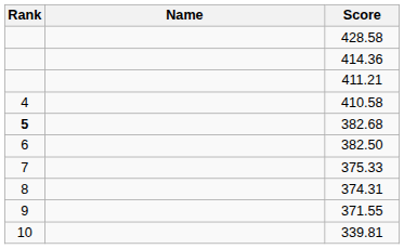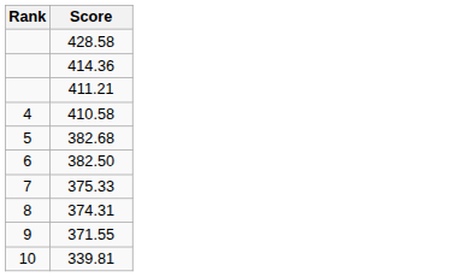- column: Name
382.68 | Rank: bold -> normal
